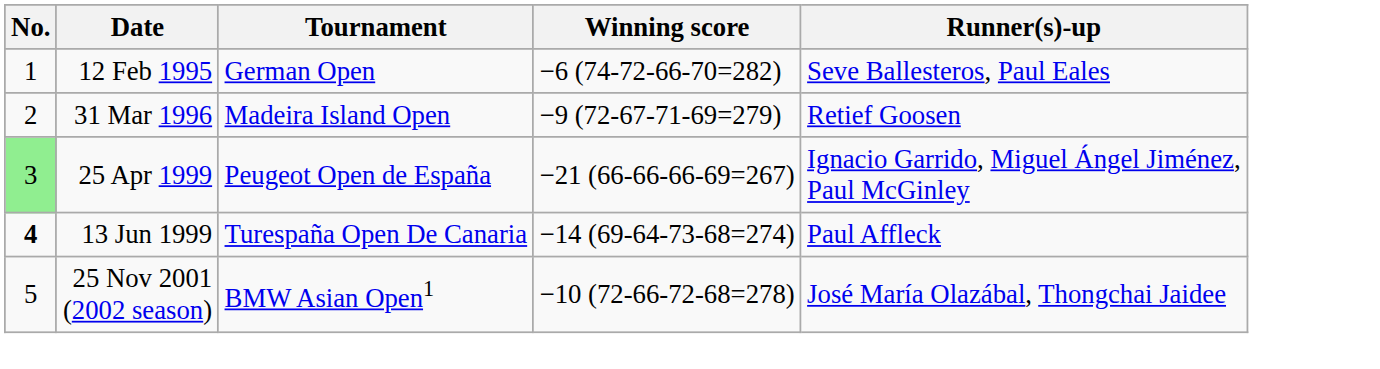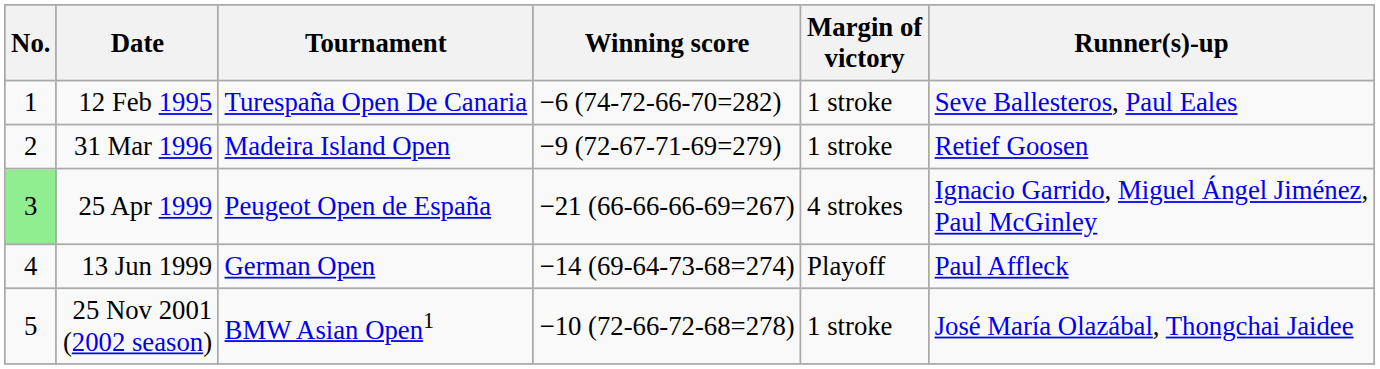+ column: Margin of victory | 1 stroke | 1 stroke | 4 strokes | Playoff | 1 stroke
12 Feb 1995 | Tournament: German Open -> Turespaña Open De Canaria
13 Jun 1999 | No.: bold -> normal
13 Jun 1999 | Tournament: Turespaña Open De Canaria -> German Open
